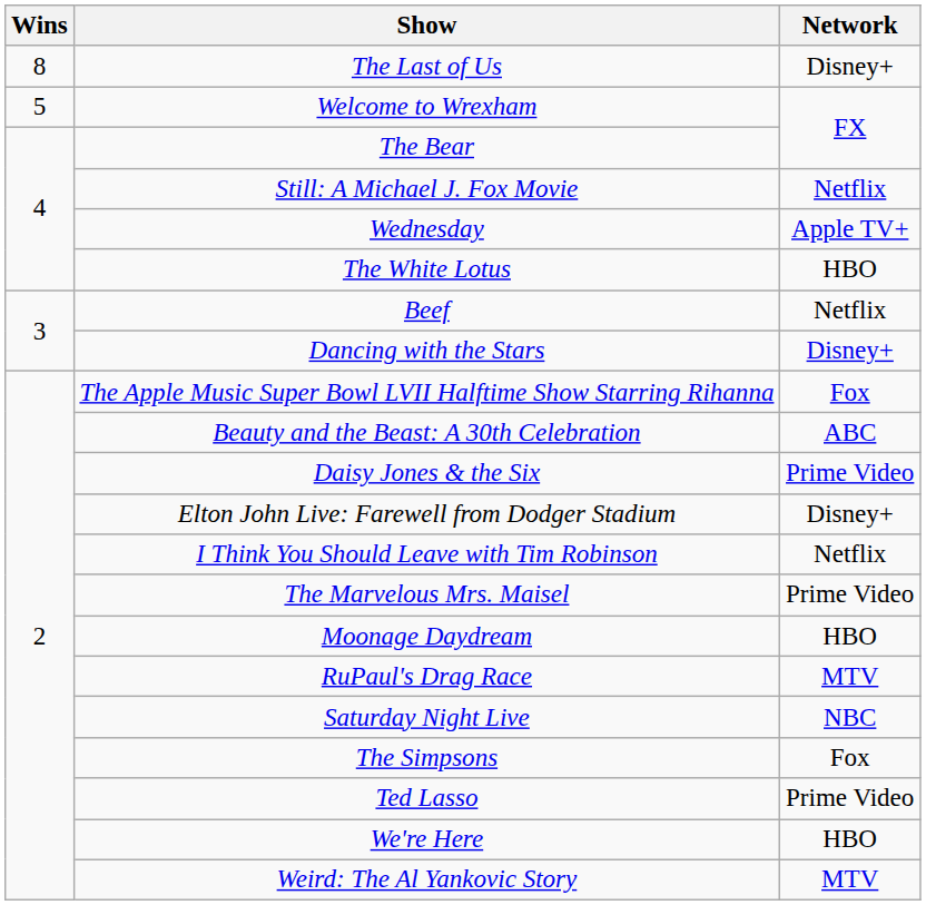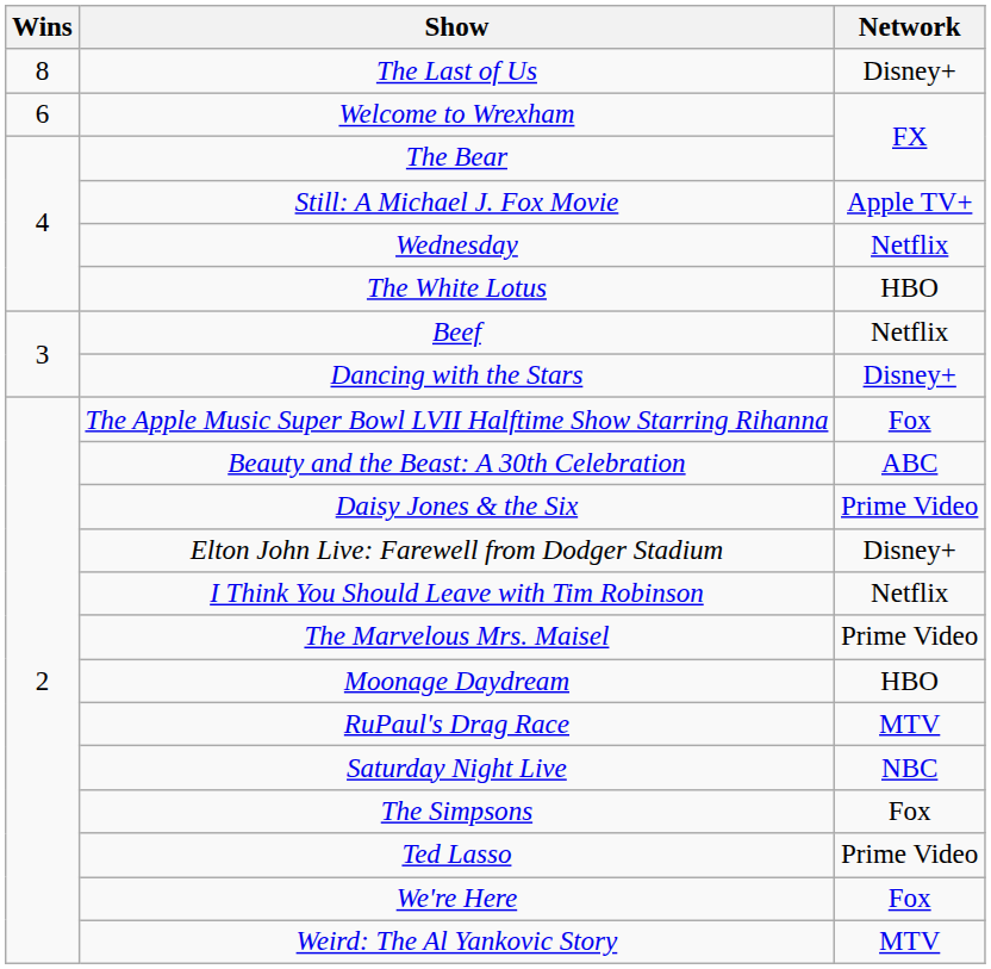Welcome to Wrexham | Wins: 5 -> 6
Still: A Michael J. Fox Movie | Network: Netflix -> Apple TV+
Wednesday | Network: Apple TV+ -> Netflix
We're Here | Network: HBO -> Fox
